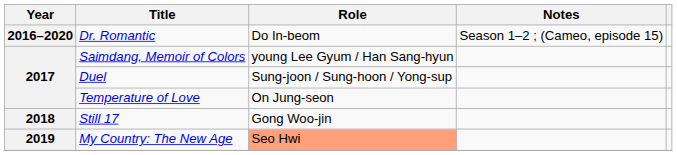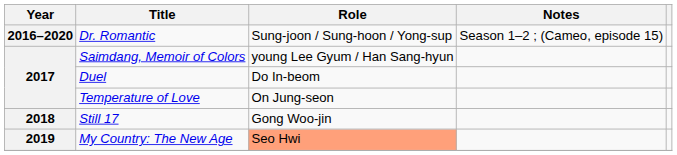Dr. Romantic | Role: Do In-beom -> Sung-joon / Sung-hoon / Yong-sup
Duel | Role: Sung-joon / Sung-hoon / Yong-sup -> Do In-beom
